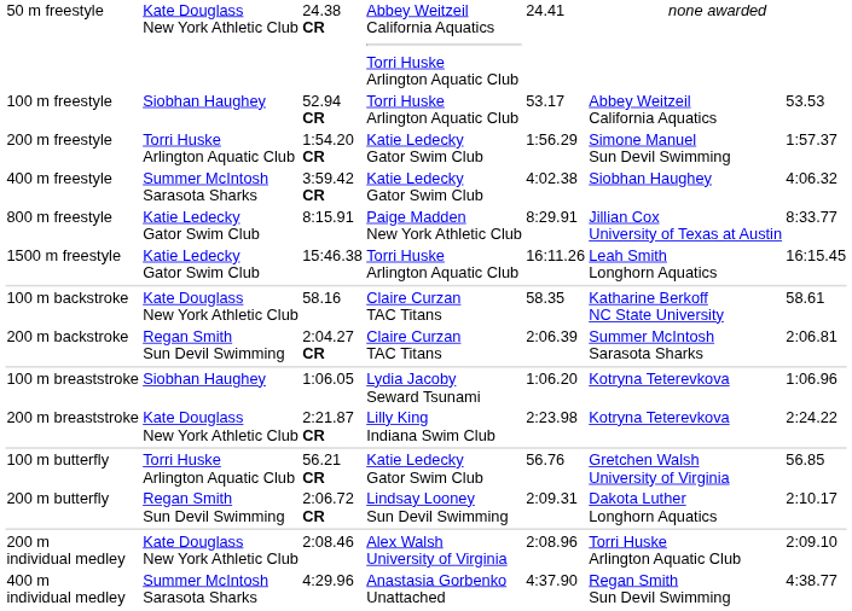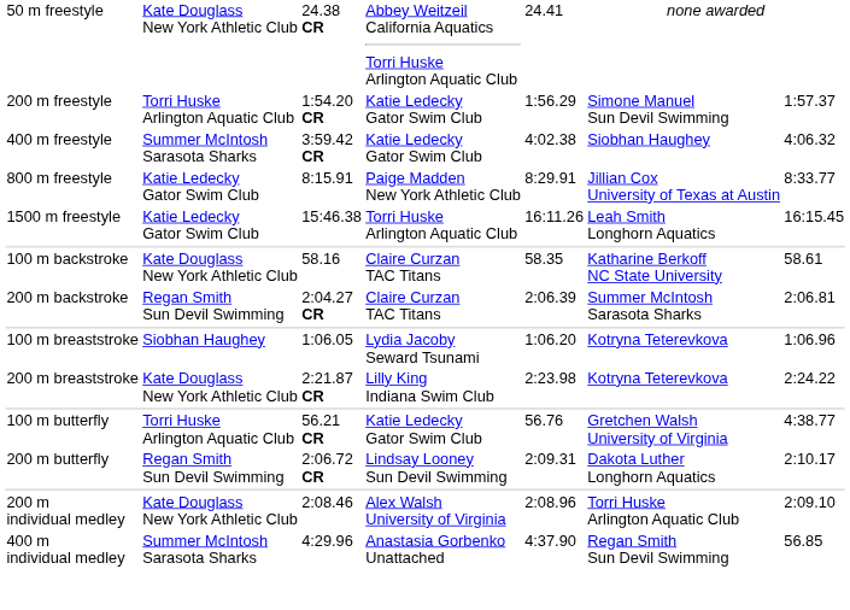- row: 100 m freestyle | Siobhan Haughey | 52.94 CR | Torri Huske Arlington Aquatic Club | 53.17 | Abbey Weitzeil California Aquatics | 53.53
100 m butterfly | column 7: 56.85 -> 4:38.77
400 m individual medley | column 7: 4:38.77 -> 56.85
